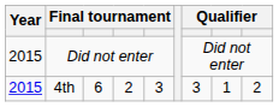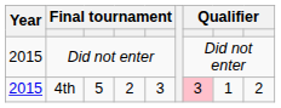4th | column 3: 6 -> 5
4th | column 7: no background -> pink background
